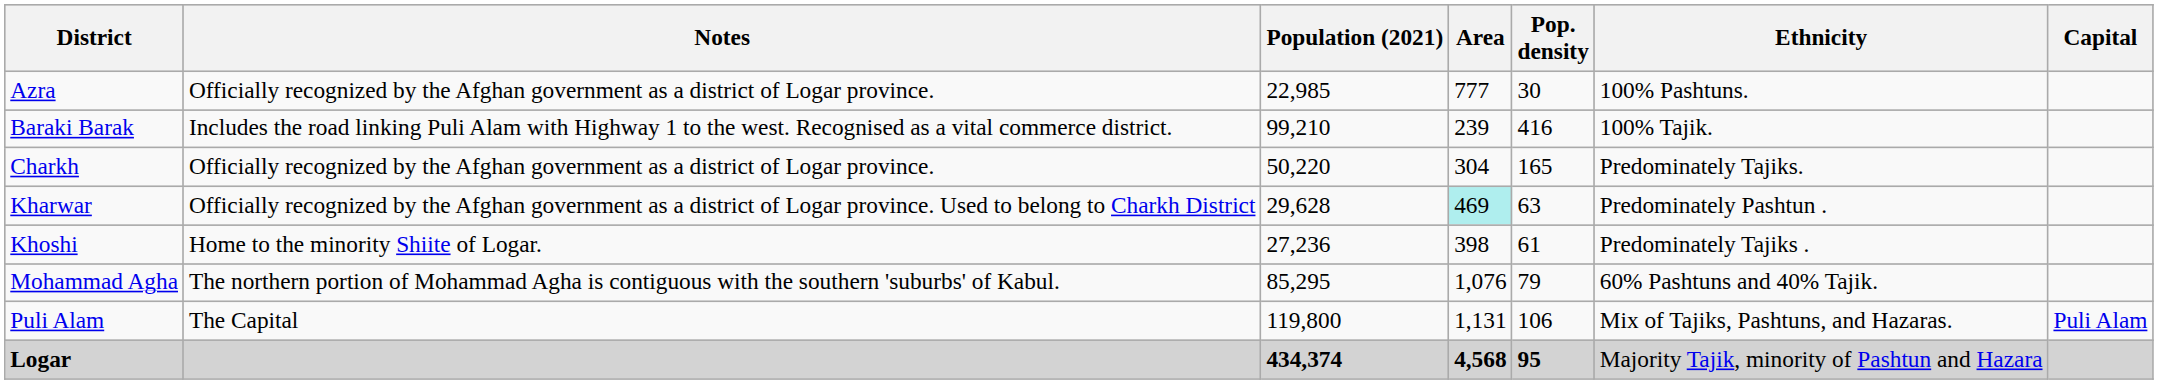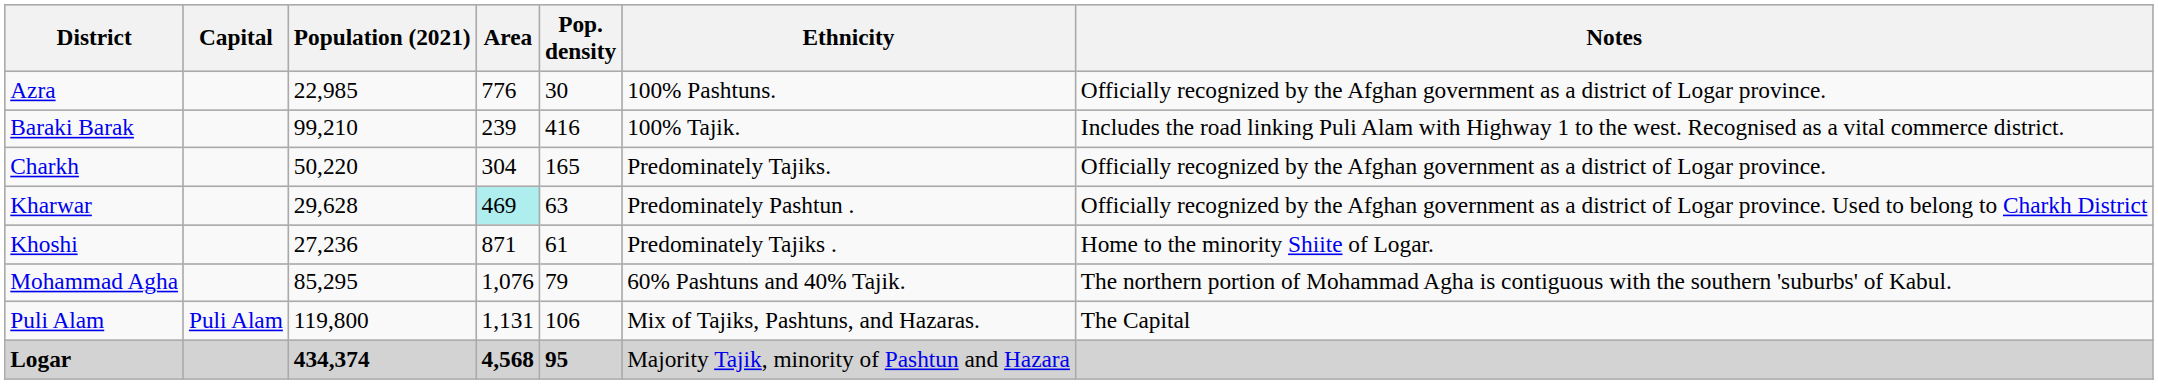columns swapped: Capital <-> Notes
Azra | Area: 777 -> 776
Khoshi | Area: 398 -> 871
